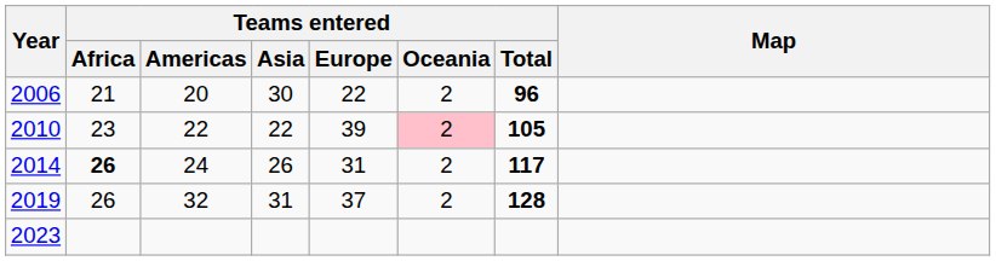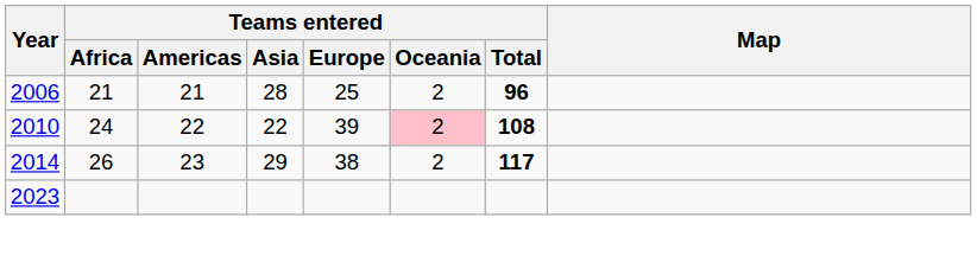2006 | Teams entered / Americas: 20 -> 21
2006 | Teams entered / Asia: 30 -> 28
2006 | Teams entered / Europe: 22 -> 25
2010 | Teams entered / Africa: 23 -> 24
2010 | Teams entered / Total: 105 -> 108
2014 | Teams entered / Africa: bold -> normal
2014 | Teams entered / Americas: 24 -> 23
2014 | Teams entered / Asia: 26 -> 29
2014 | Teams entered / Europe: 31 -> 38
- row: 2019 | 26 | 32 | 31 | 37 | 2 | 128
